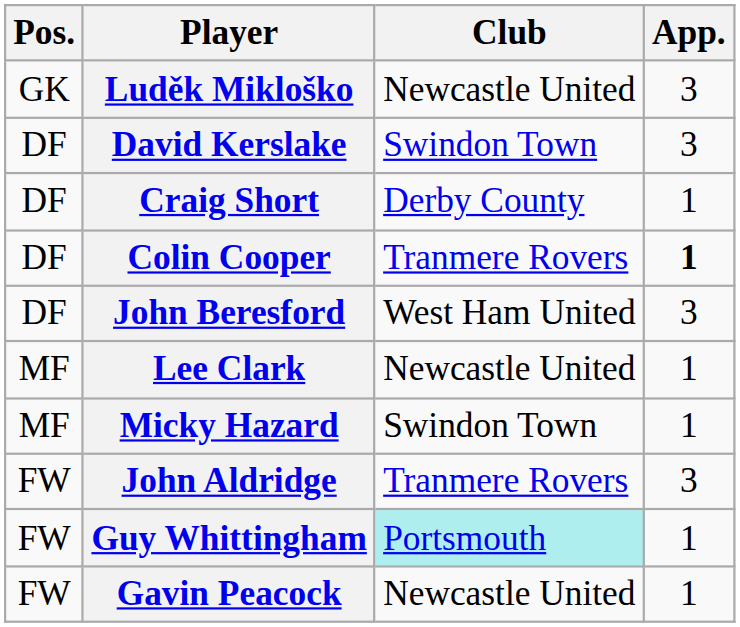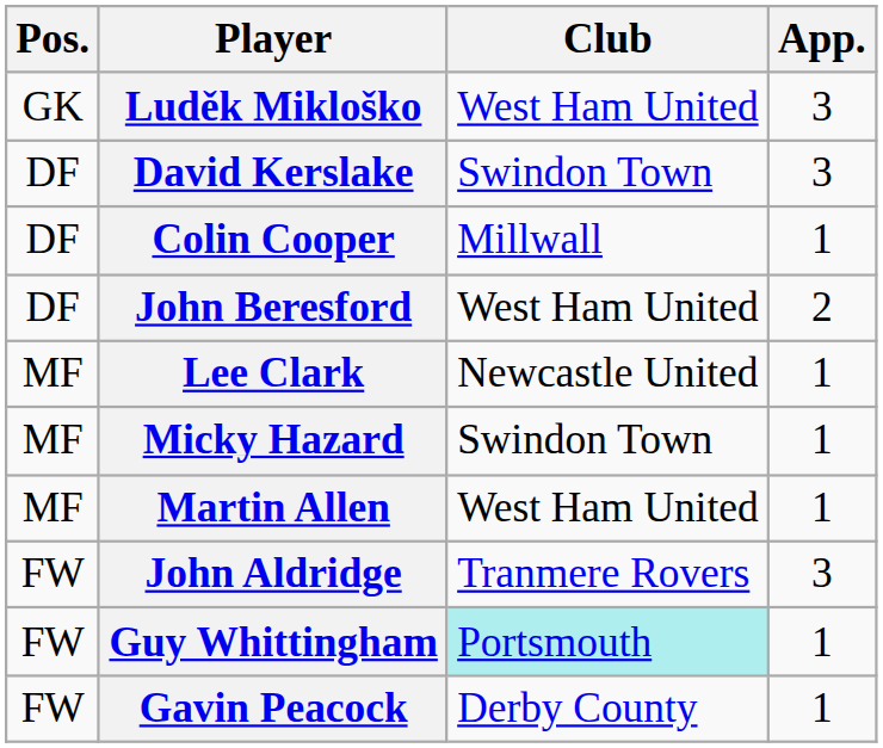Luděk Mikloško | Club: Newcastle United -> West Ham United
- row: DF | Craig Short | Derby County | 1
Colin Cooper | Club: Tranmere Rovers -> Millwall
Colin Cooper | App.: bold -> normal
John Beresford | App.: 3 -> 2
+ row: MF | Martin Allen | West Ham United | 1
Gavin Peacock | Club: Newcastle United -> Derby County
